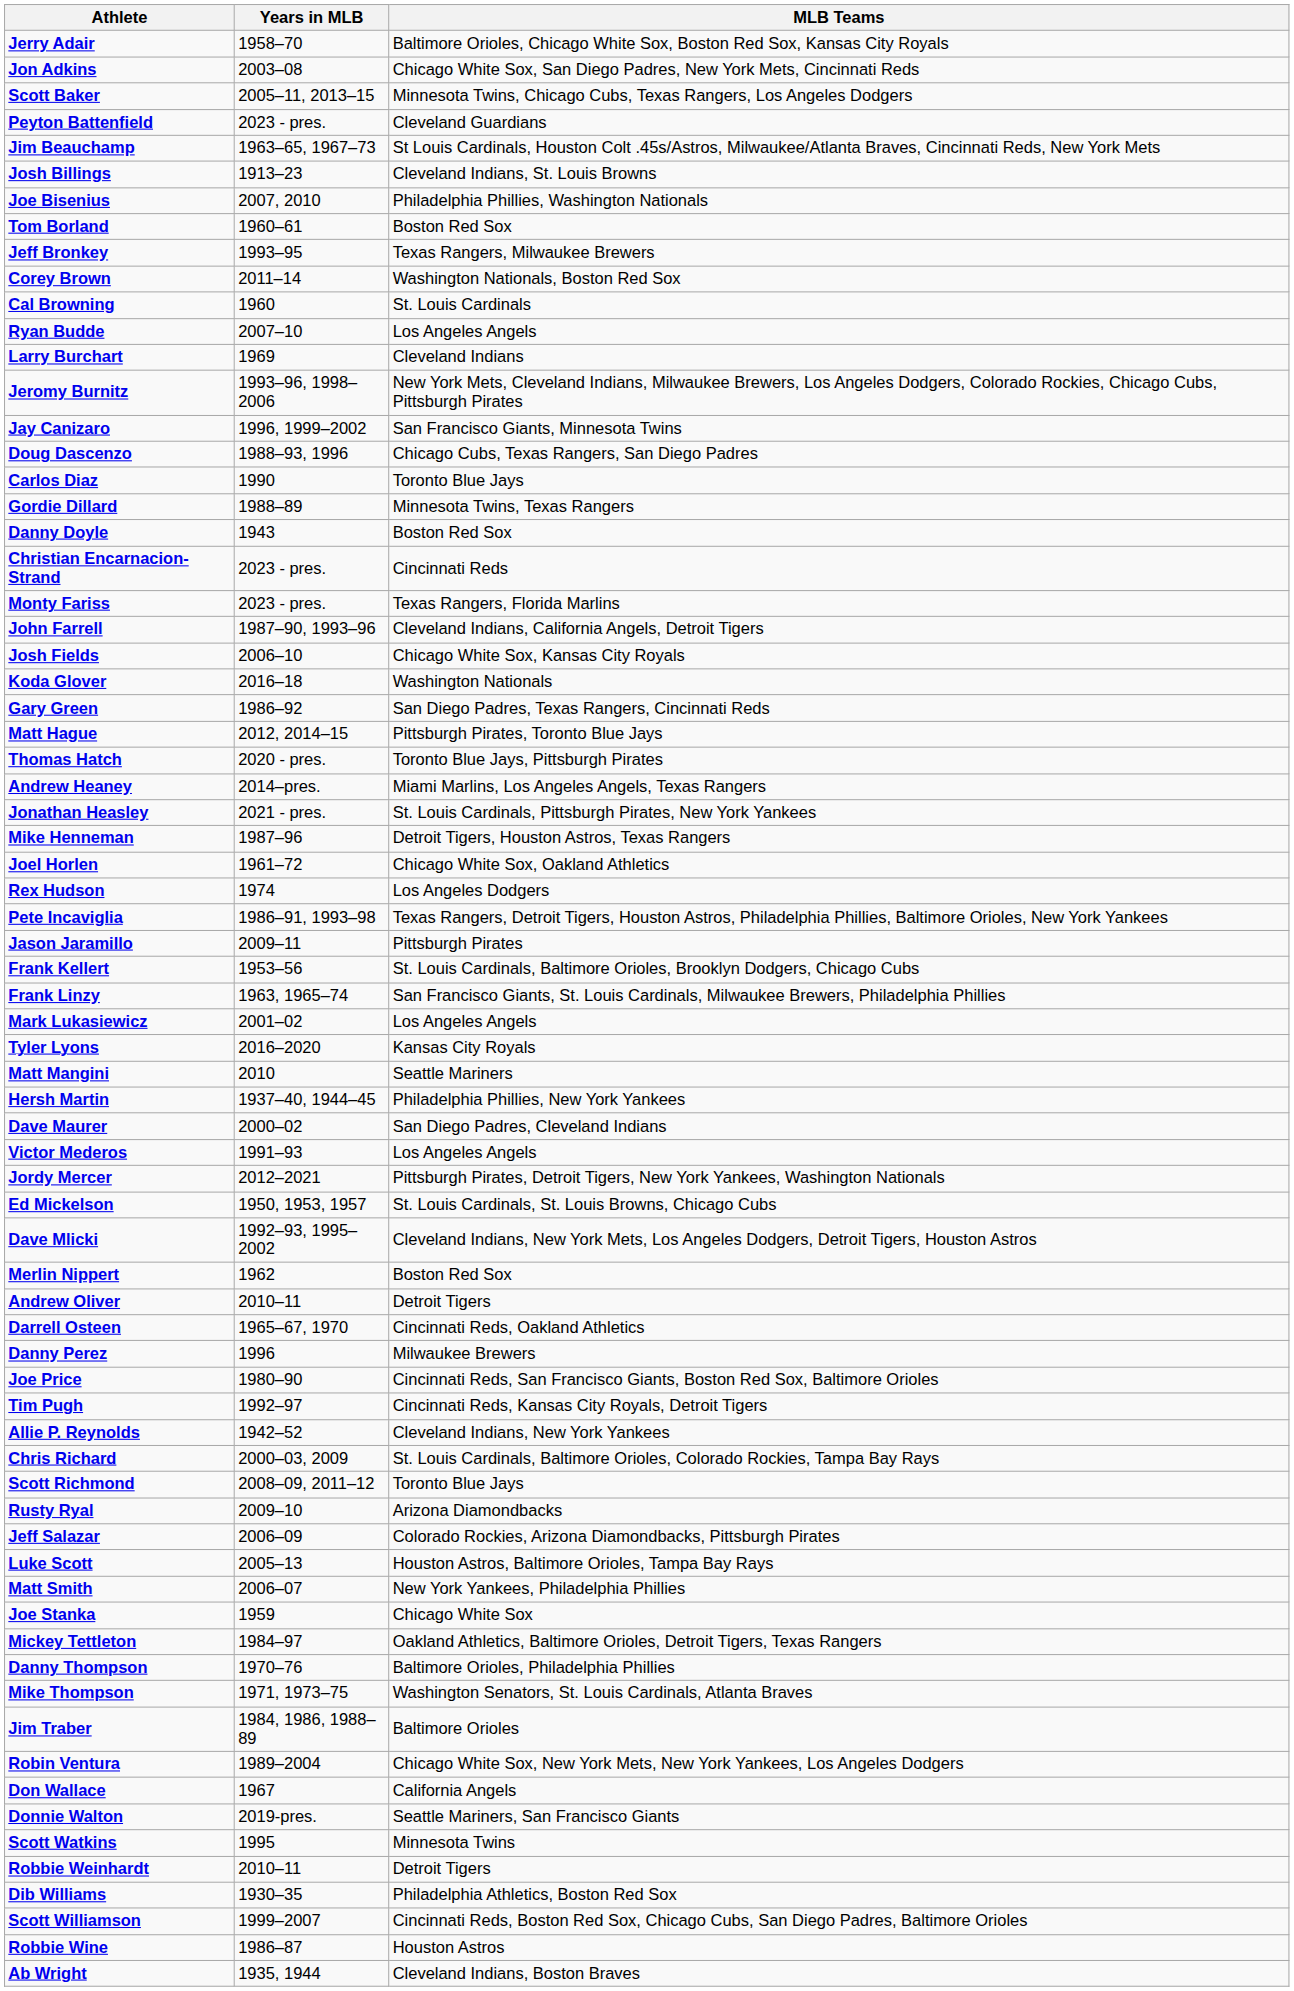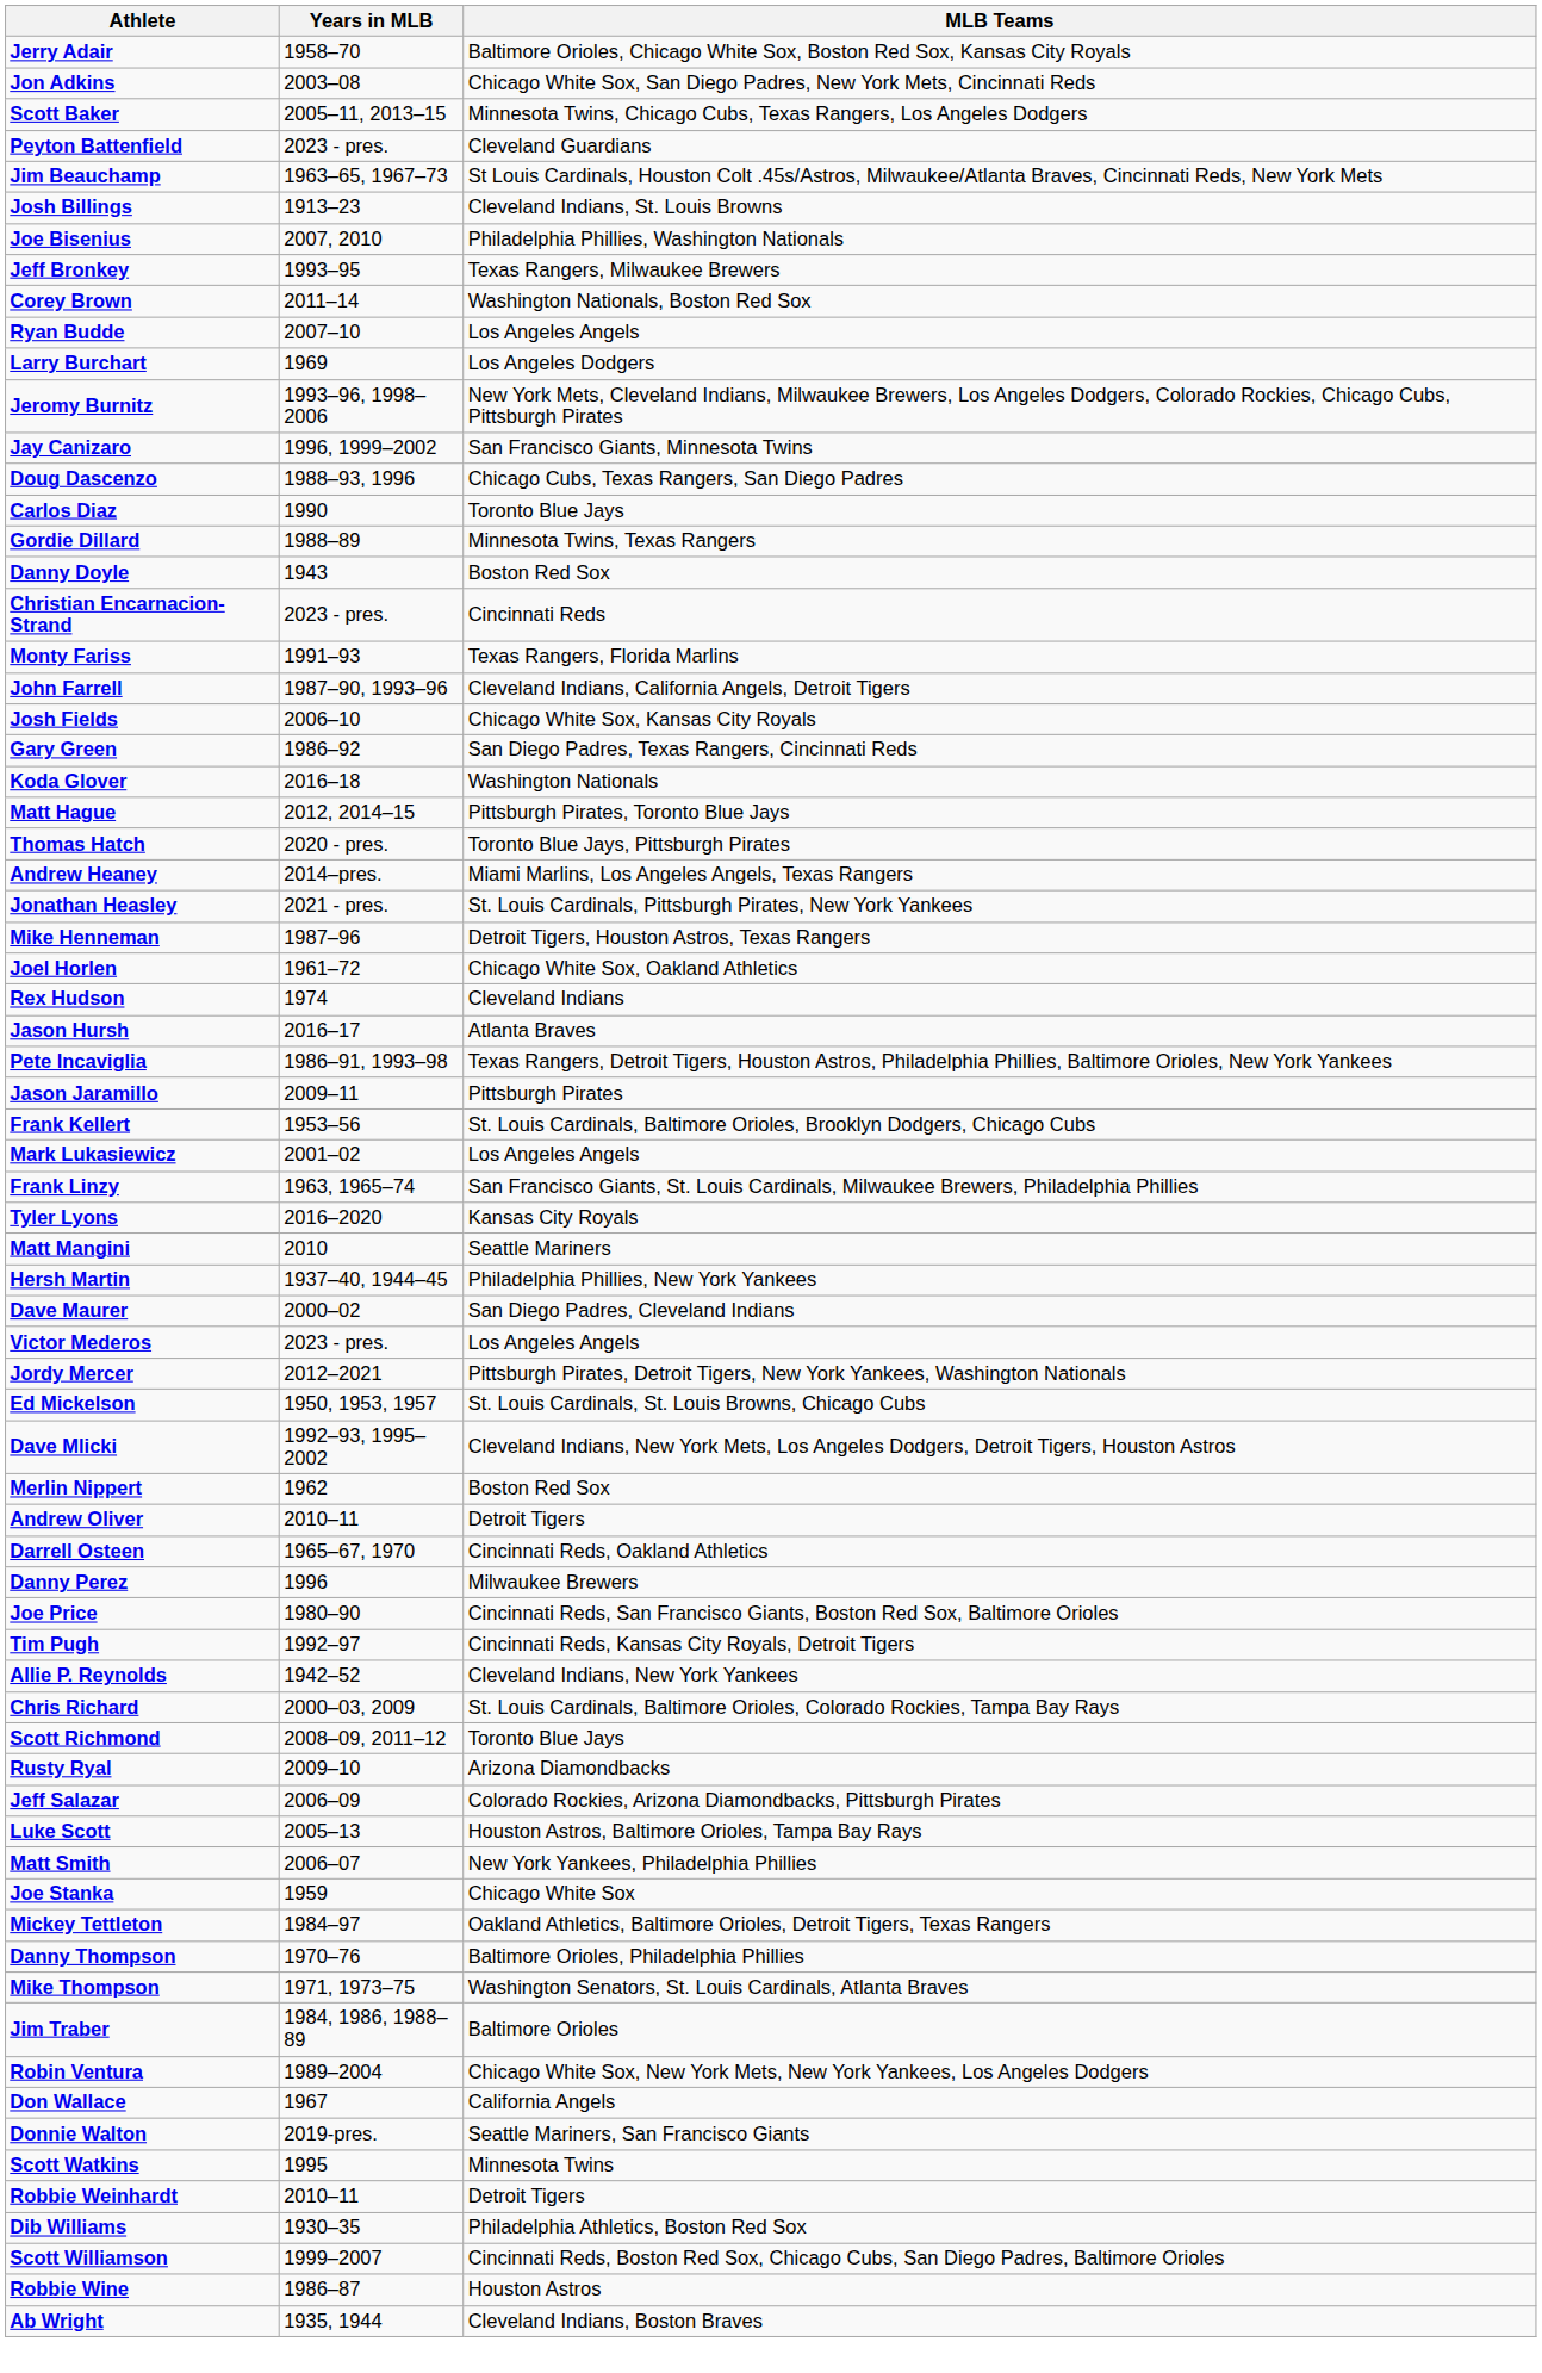- row: Tom Borland | 1960–61 | Boston Red Sox
- row: Cal Browning | 1960 | St. Louis Cardinals
Larry Burchart | MLB Teams: Cleveland Indians -> Los Angeles Dodgers
Monty Fariss | Years in MLB: 2023 - pres. -> 1991–93
rows swapped: Koda Glover <-> Gary Green
Rex Hudson | MLB Teams: Los Angeles Dodgers -> Cleveland Indians
+ row: Jason Hursh | 2016–17 | Atlanta Braves
rows swapped: Frank Linzy <-> Mark Lukasiewicz
Victor Mederos | Years in MLB: 1991–93 -> 2023 - pres.
